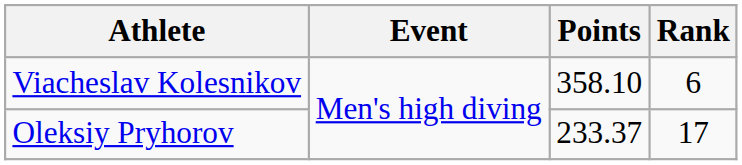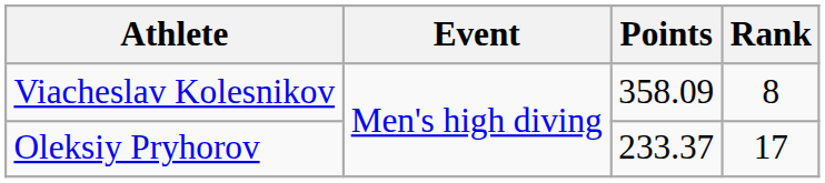Viacheslav Kolesnikov | Points: 358.10 -> 358.09
Viacheslav Kolesnikov | Rank: 6 -> 8
